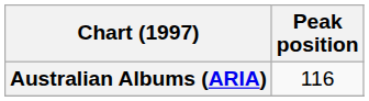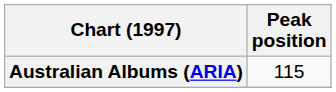Australian Albums (ARIA) | Peak position: 116 -> 115
